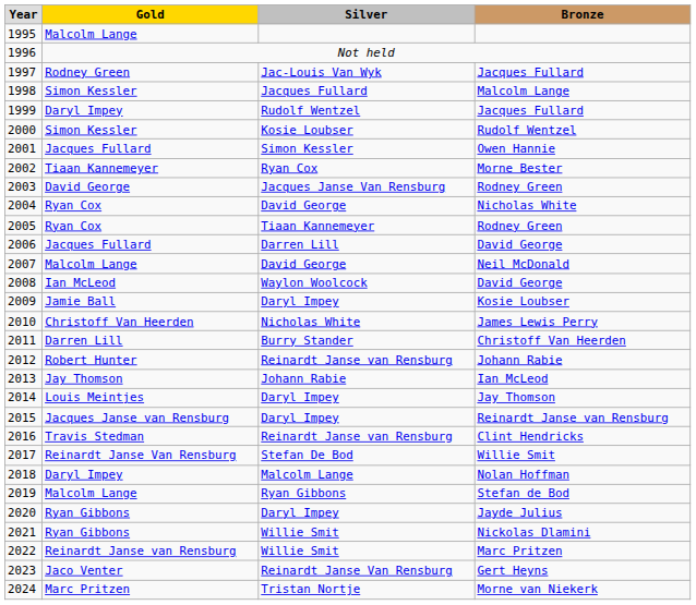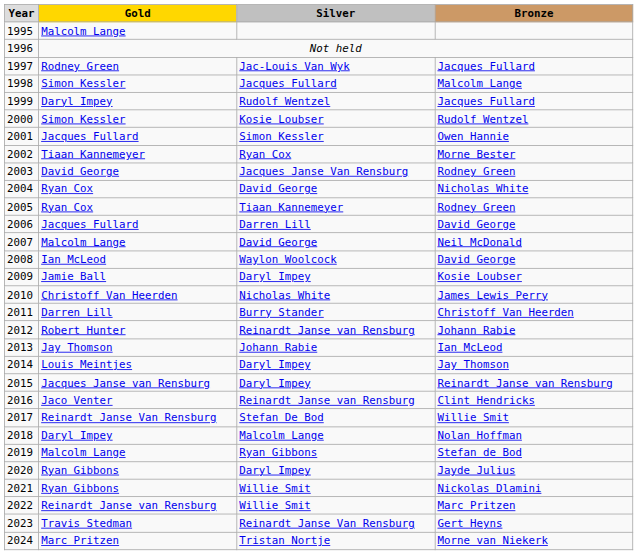Clint Hendricks | Gold: Travis Stedman -> Jaco Venter
Gert Heyns | Gold: Jaco Venter -> Travis Stedman
